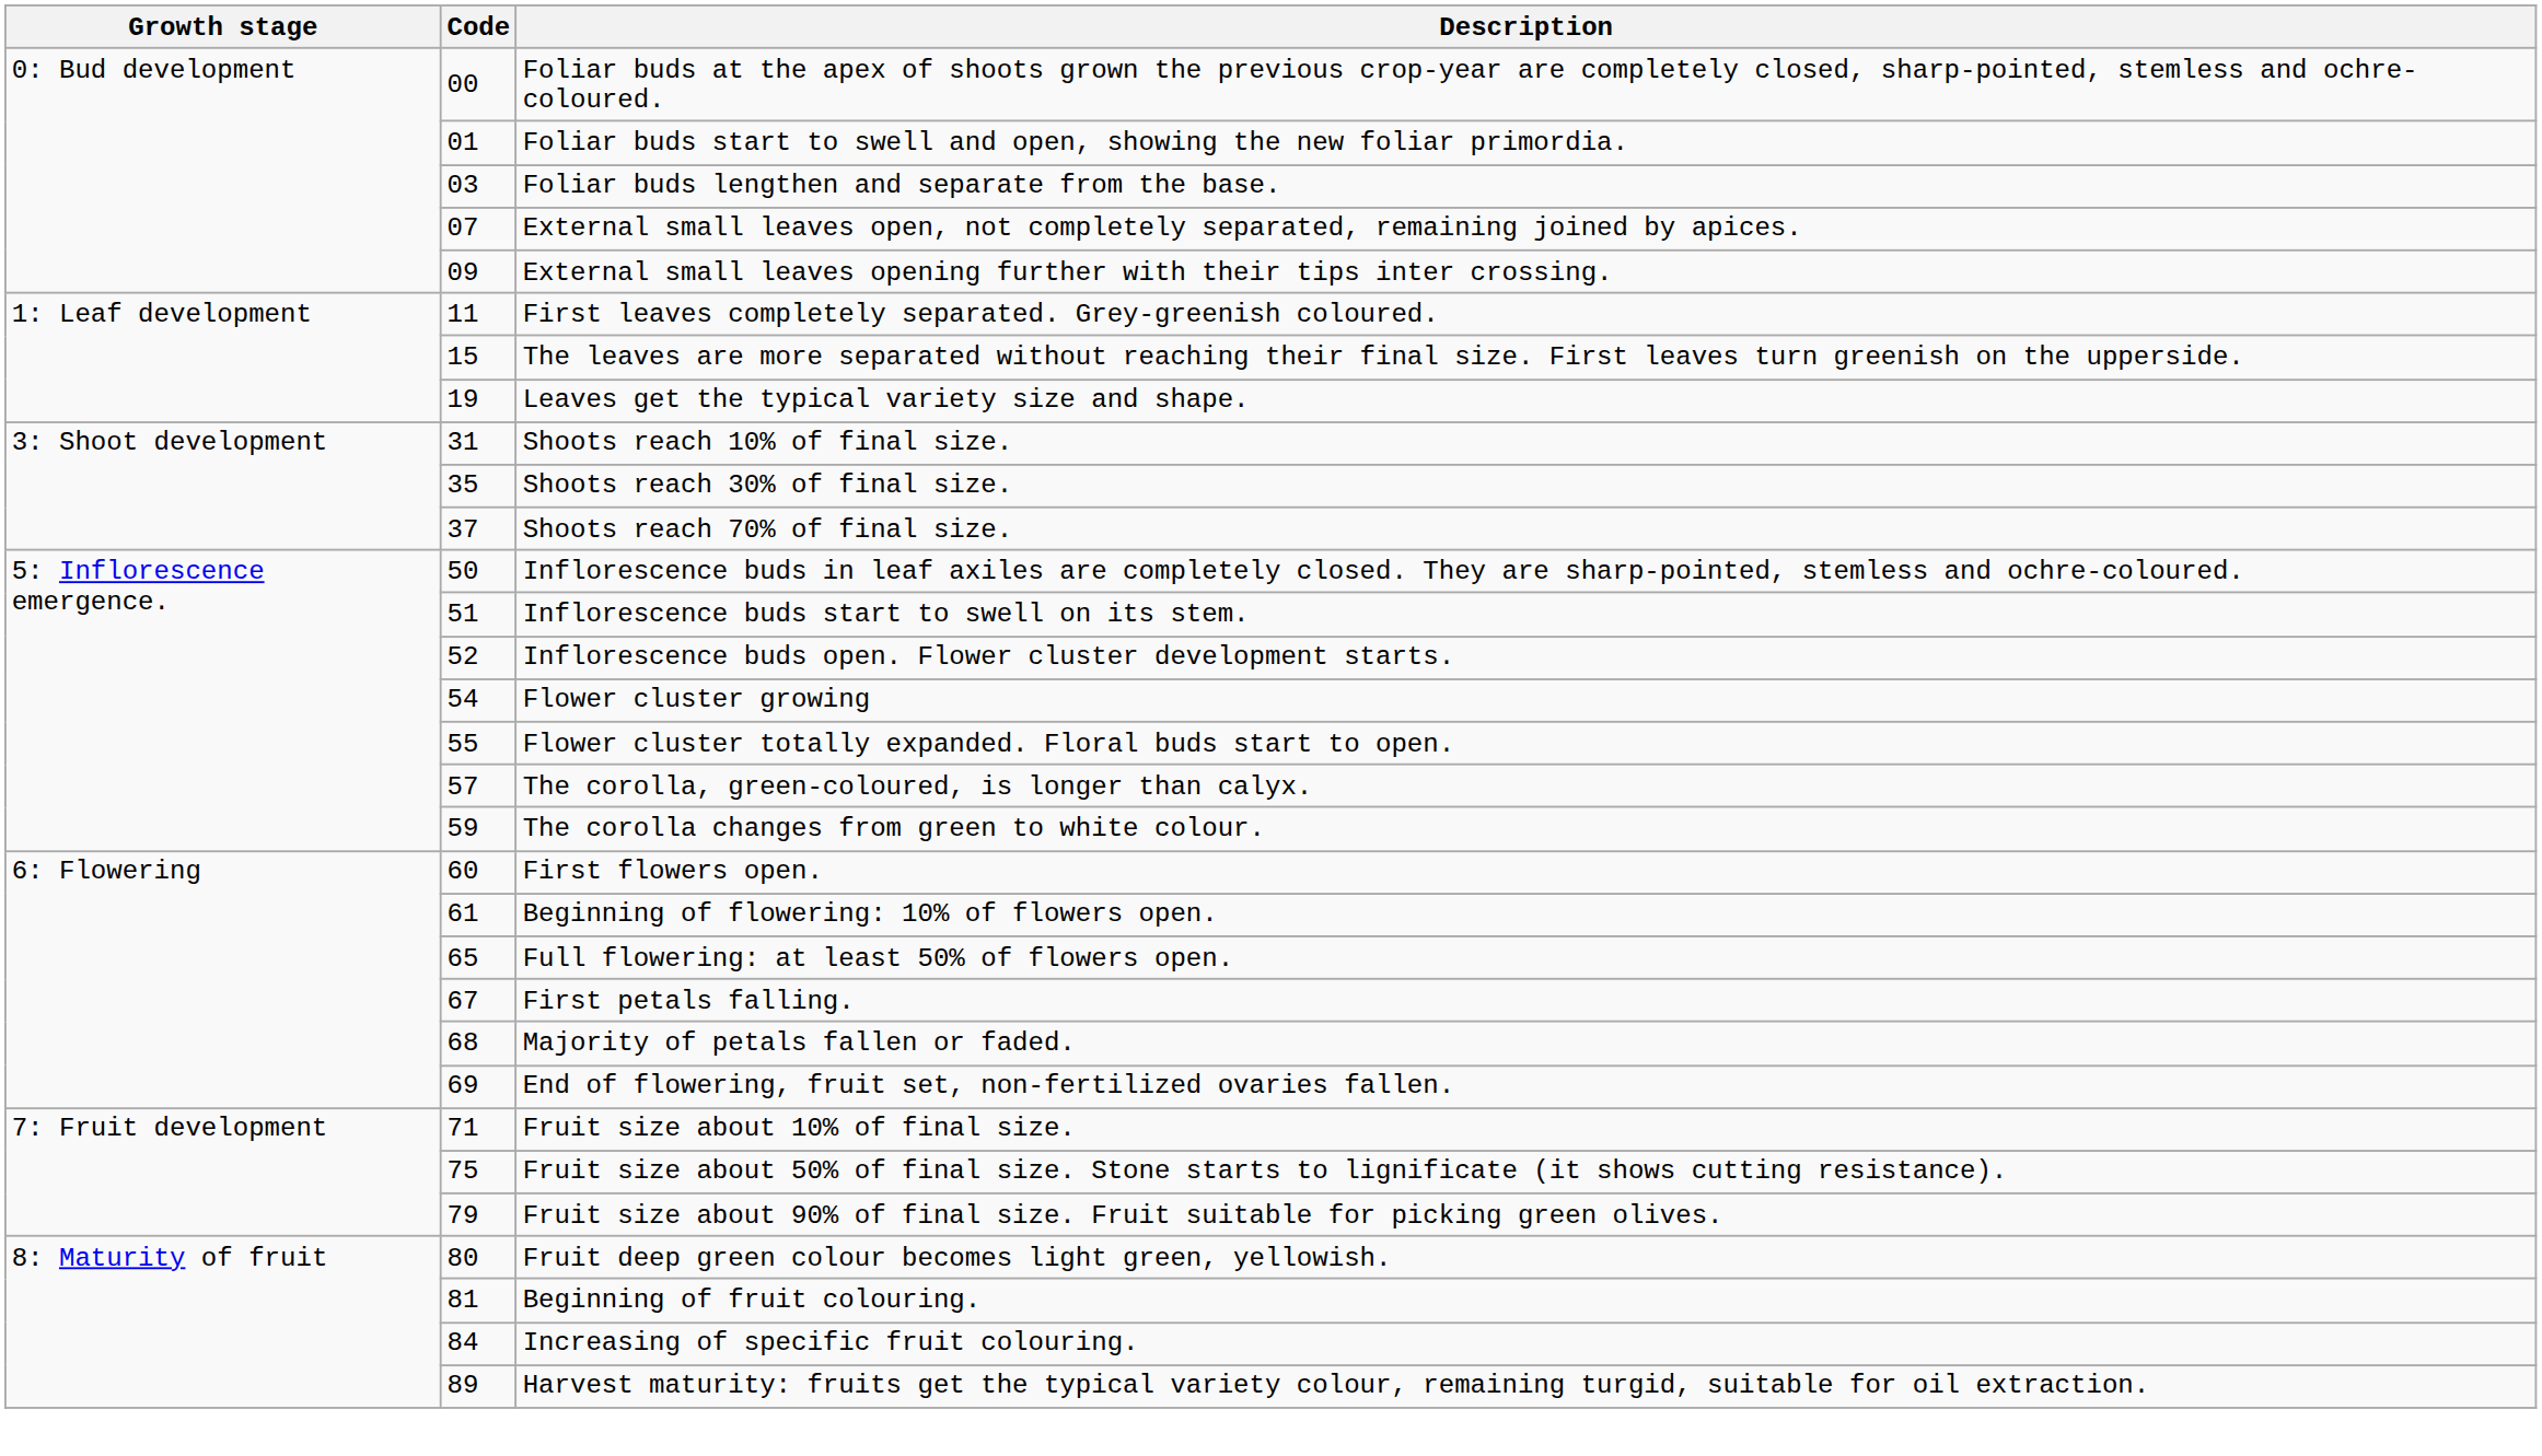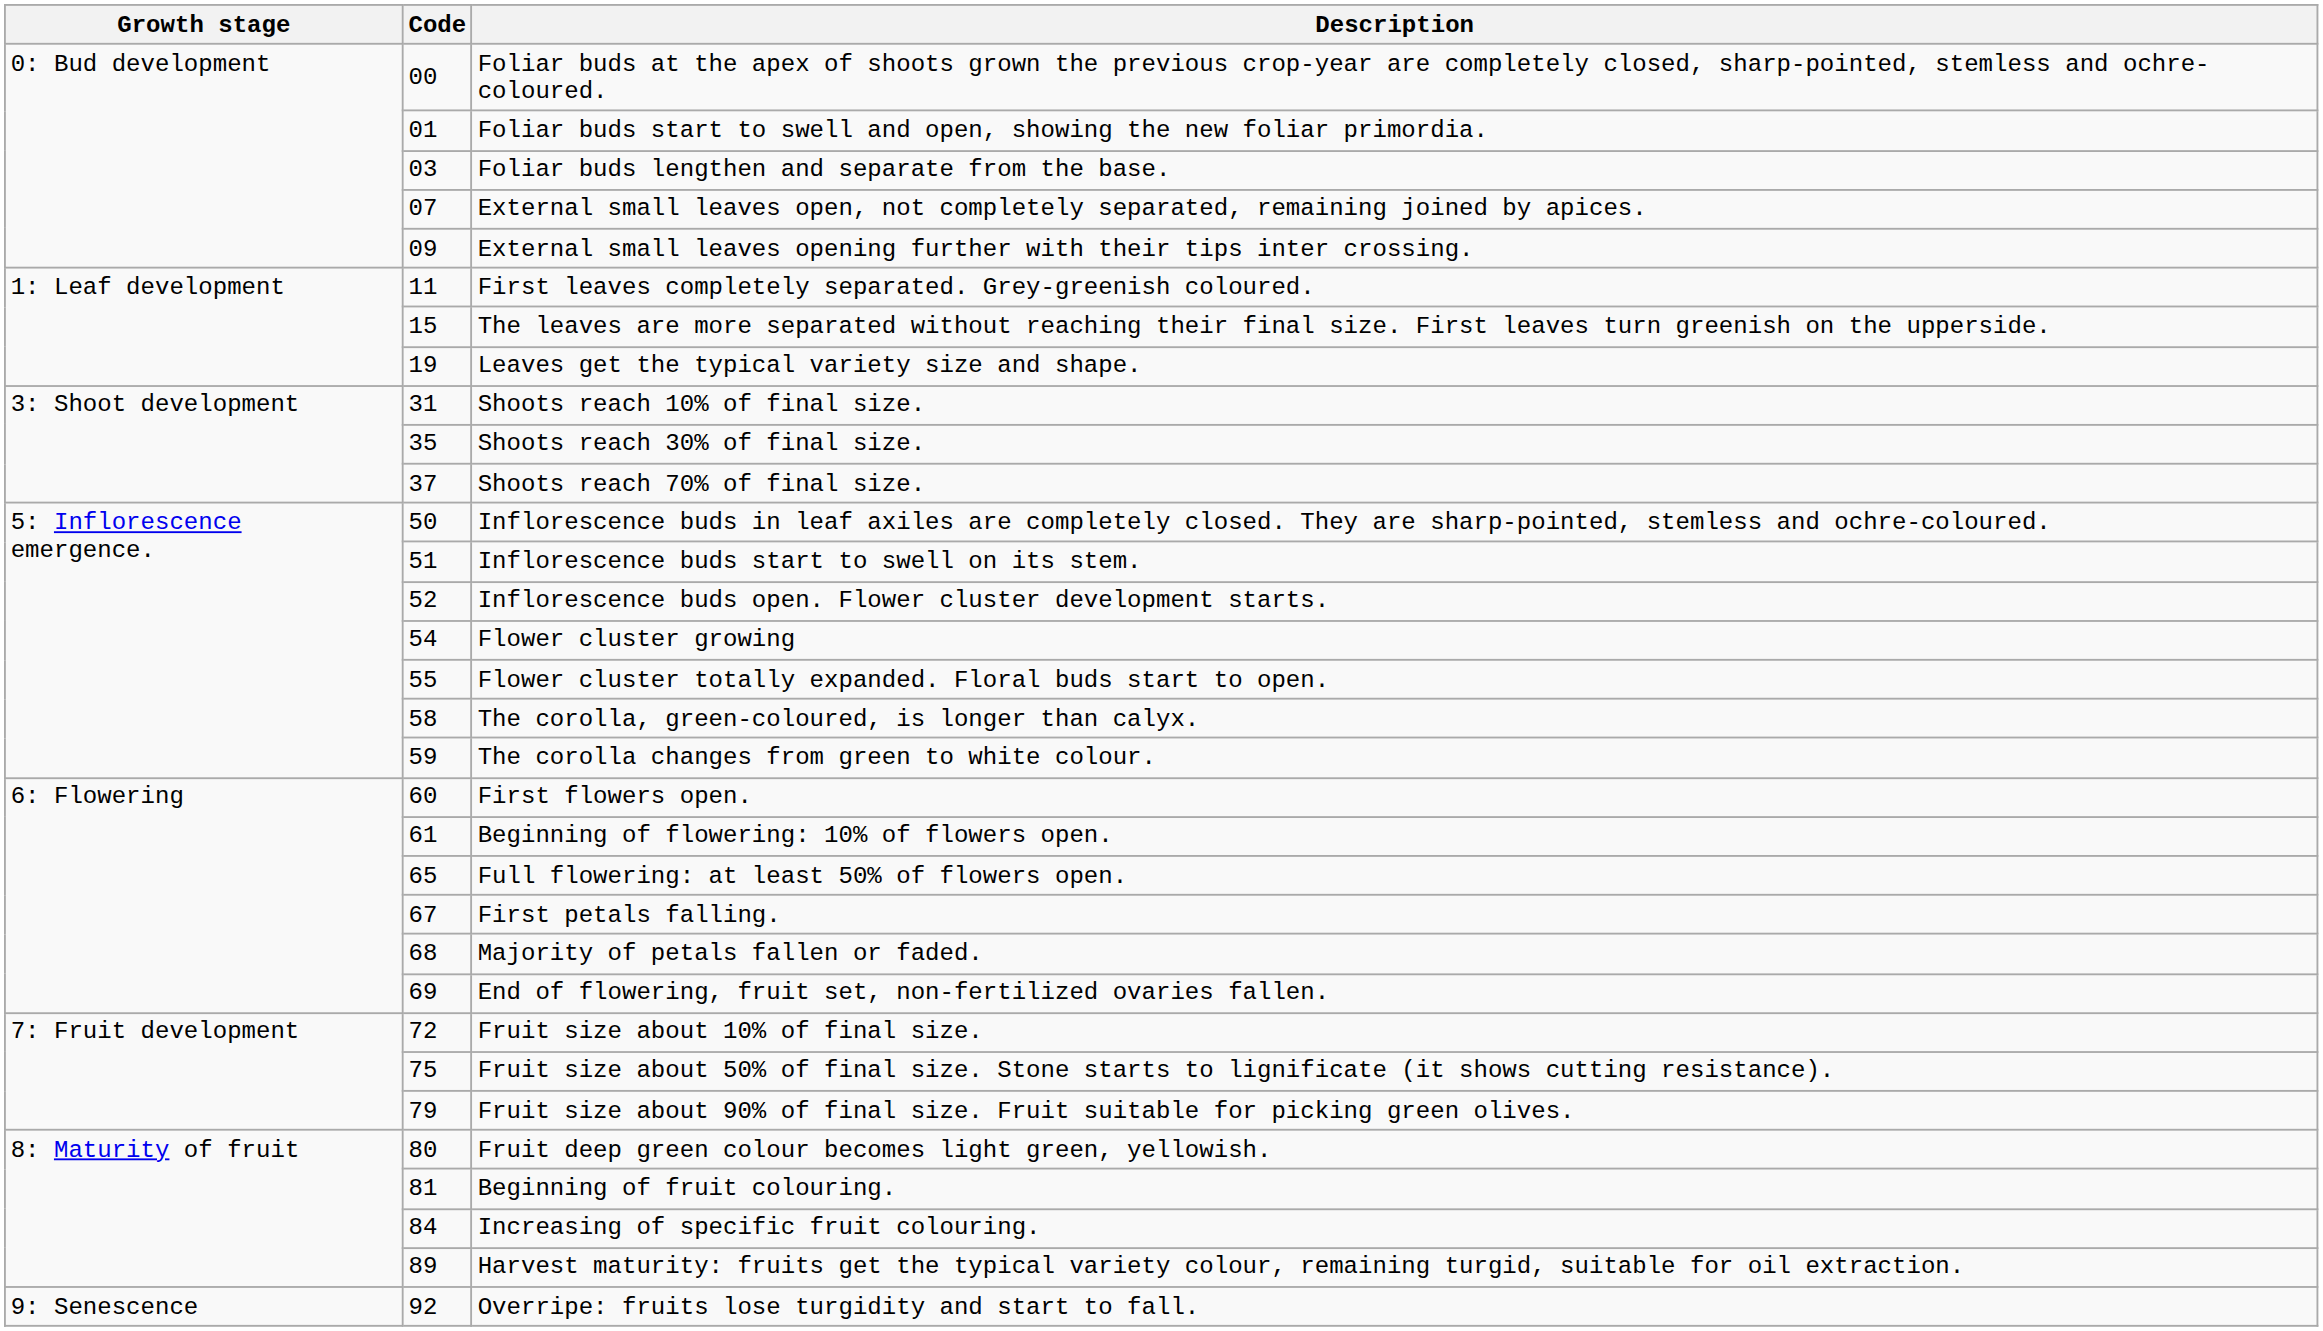The corolla, green-coloured, is longer than calyx. | Code: 57 -> 58
Fruit size about 10% of final size. | Code: 71 -> 72
+ row: 9: Senescence | 92 | Overripe: fruits lose turgidity and start to fall.
